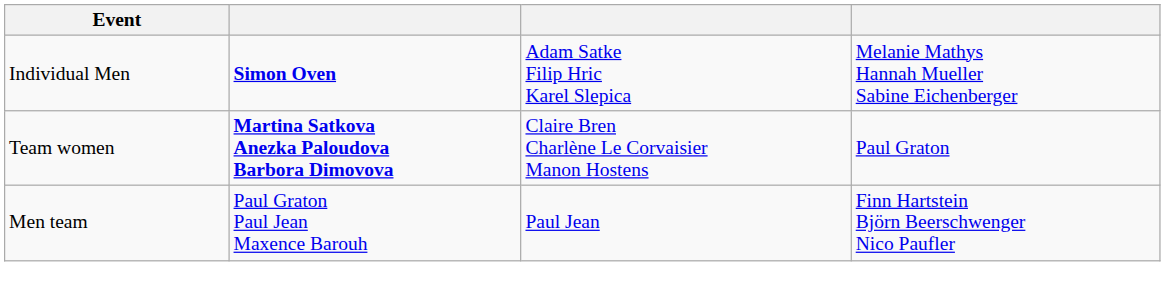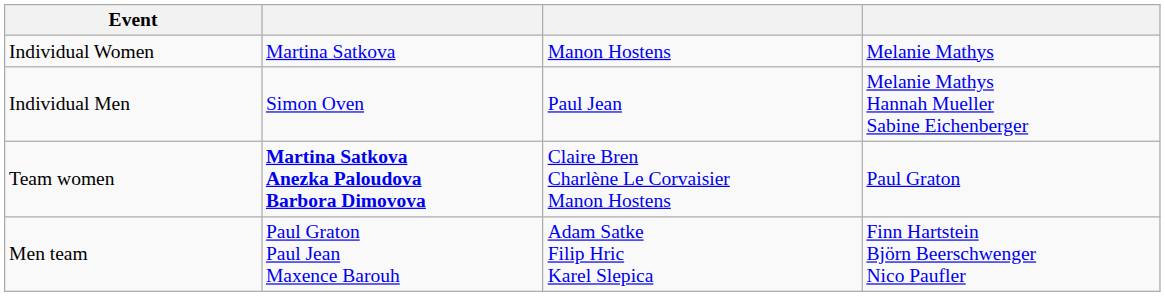+ row: Individual Women | Martina Satkova | Manon Hostens | Melanie Mathys
Individual Men | column 2: bold -> normal
Individual Men | column 3: Adam Satke Filip Hric Karel Slepica -> Paul Jean
Men team | column 3: Paul Jean -> Adam Satke Filip Hric Karel Slepica
